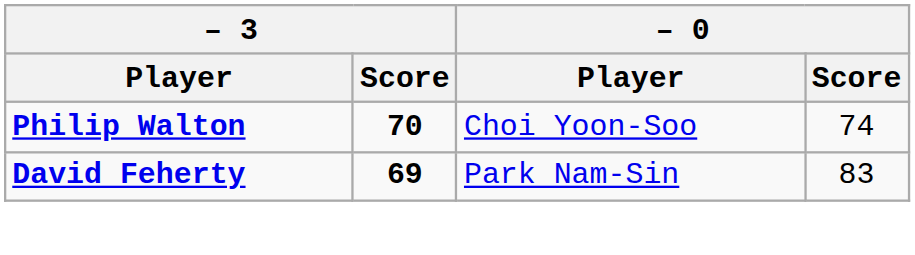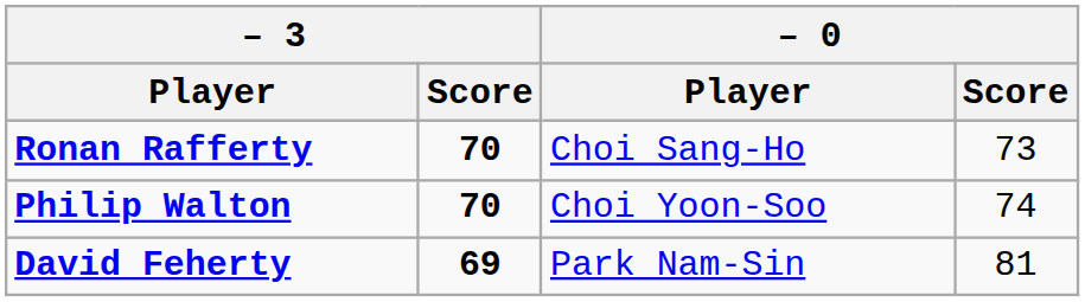+ row: Ronan Rafferty | 70 | Choi Sang-Ho | 73
David Feherty | – 0 / Score: 83 -> 81
